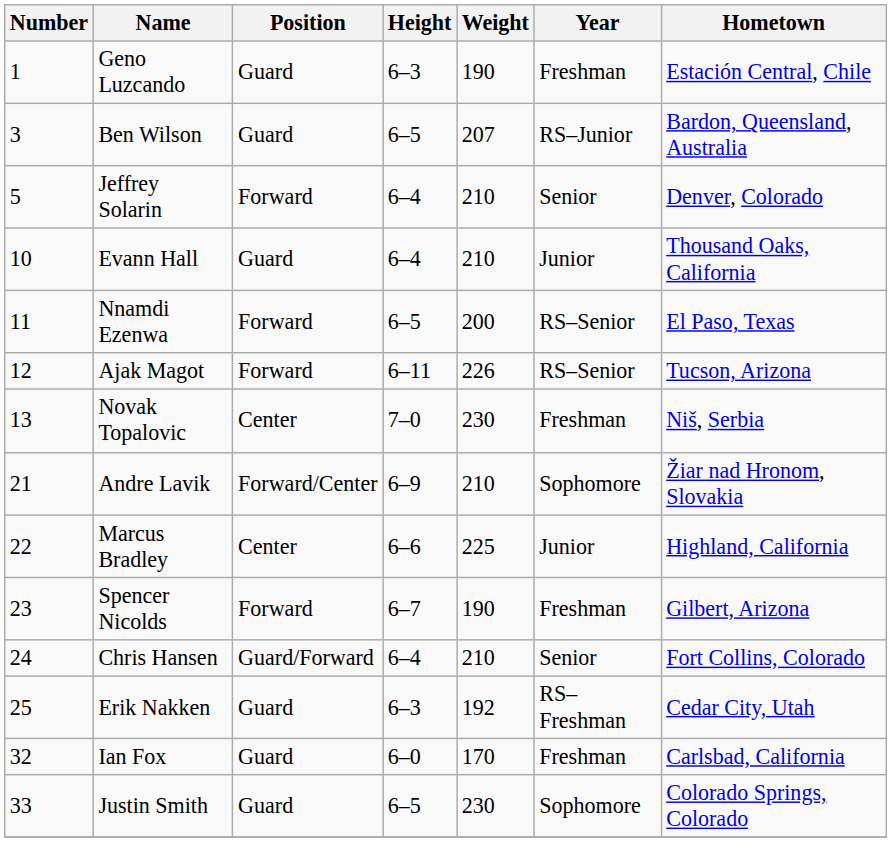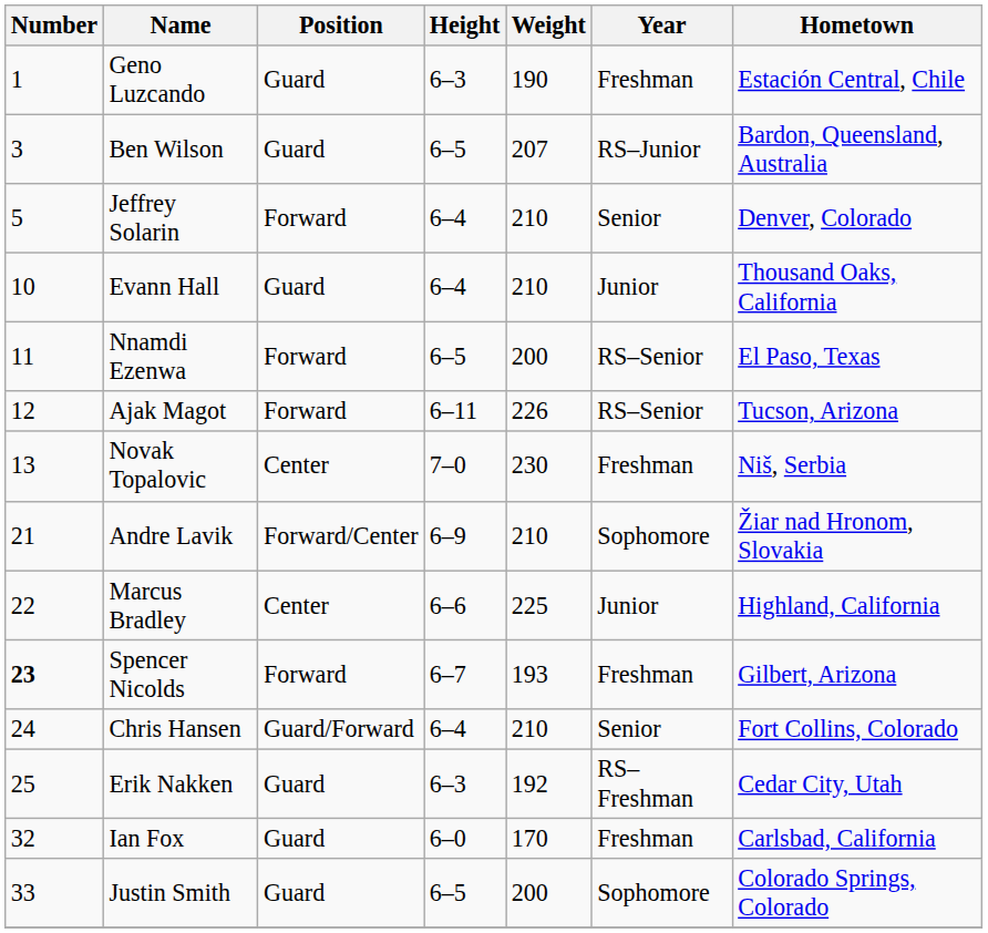Spencer Nicolds | Number: normal -> bold
Spencer Nicolds | Weight: 190 -> 193
Justin Smith | Weight: 230 -> 200
